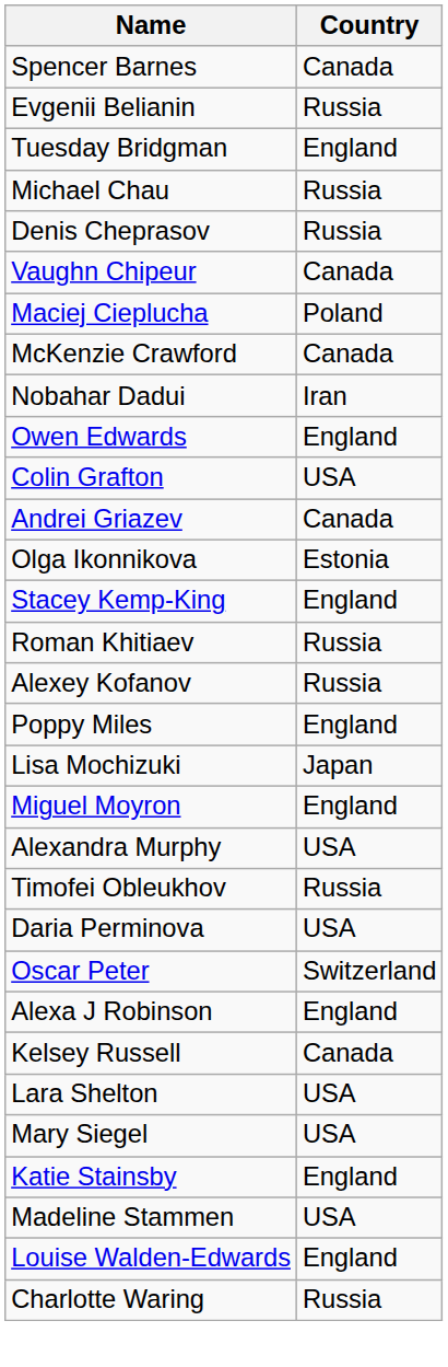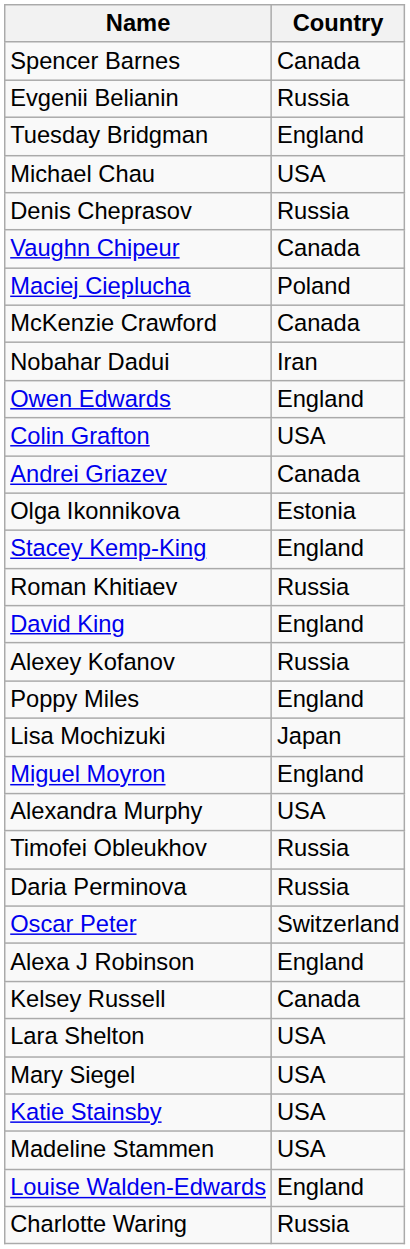Michael Chau | Country: Russia -> USA
+ row: David King | England
Daria Perminova | Country: USA -> Russia
Katie Stainsby | Country: England -> USA
